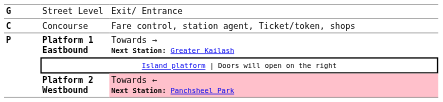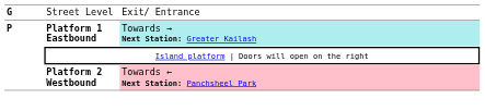- row: C | Concourse | Fare control, station agent, Ticket/token, shops
Platform 1 Eastbound | column 3: no background -> paleturquoise background
